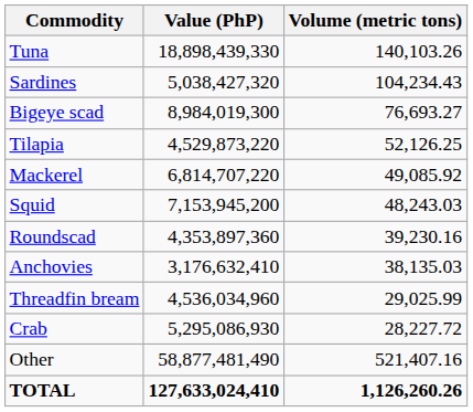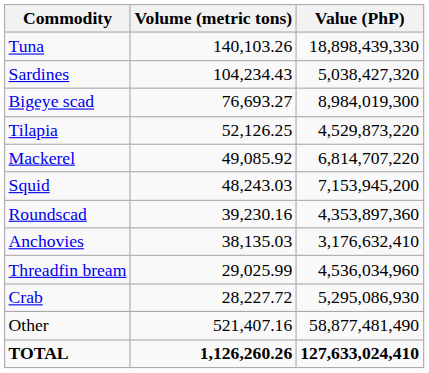columns swapped: Volume (metric tons) <-> Value (PhP)
